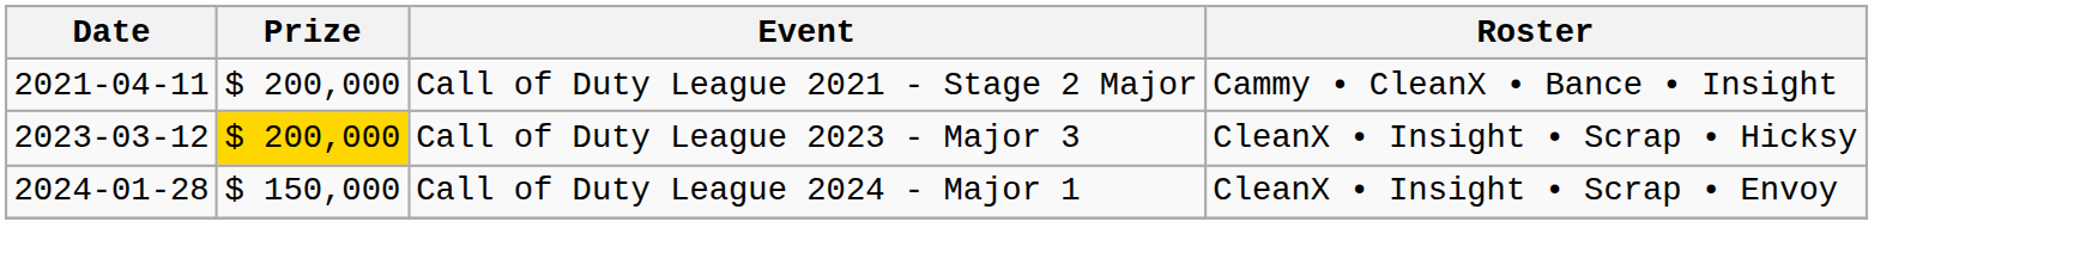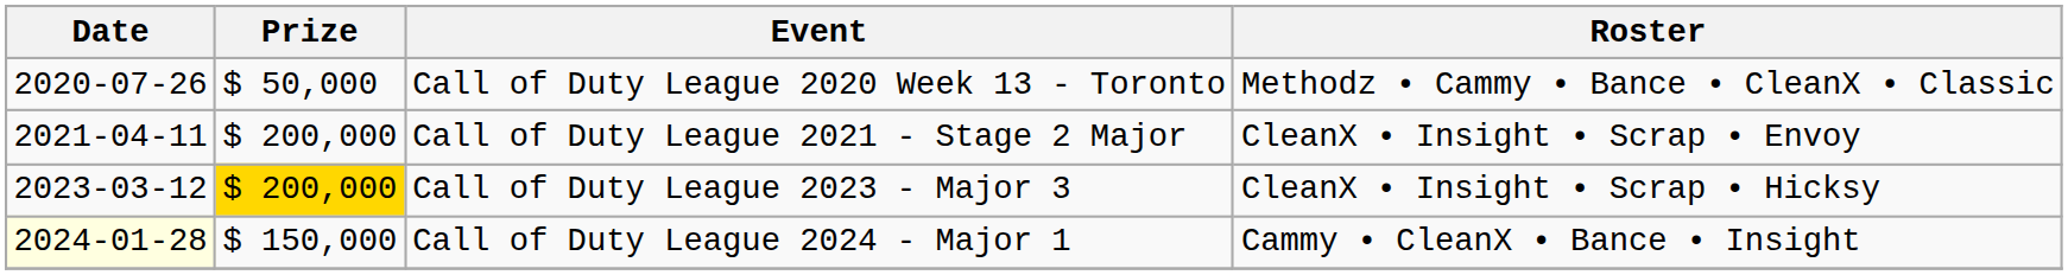+ row: 2020-07-26 | $ 50,000 | Call of Duty League 2020 Week 13 - Toronto | Methodz • Cammy • Bance • CleanX • Classic
Call of Duty League 2021 - Stage 2 Major | Roster: Cammy • CleanX • Bance • Insight -> CleanX • Insight • Scrap • Envoy
Call of Duty League 2024 - Major 1 | Date: no background -> lightyellow background
Call of Duty League 2024 - Major 1 | Roster: CleanX • Insight • Scrap • Envoy -> Cammy • CleanX • Bance • Insight
